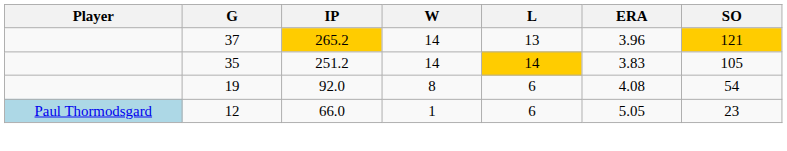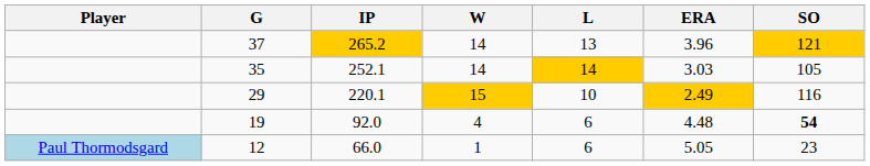35 | IP: 251.2 -> 252.1
35 | ERA: 3.83 -> 3.03
+ row: 29 | 220.1 | 15 | 10 | 2.49 | 116
19 | W: 8 -> 4
19 | ERA: 4.08 -> 4.48
19 | SO: normal -> bold
